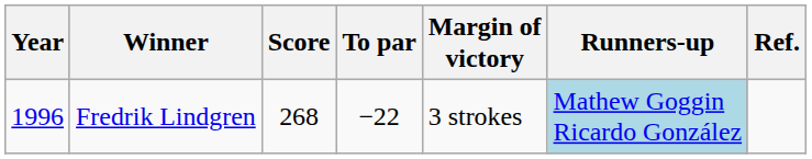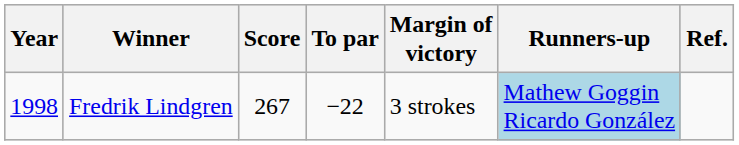Fredrik Lindgren | Year: 1996 -> 1998
Fredrik Lindgren | Score: 268 -> 267
